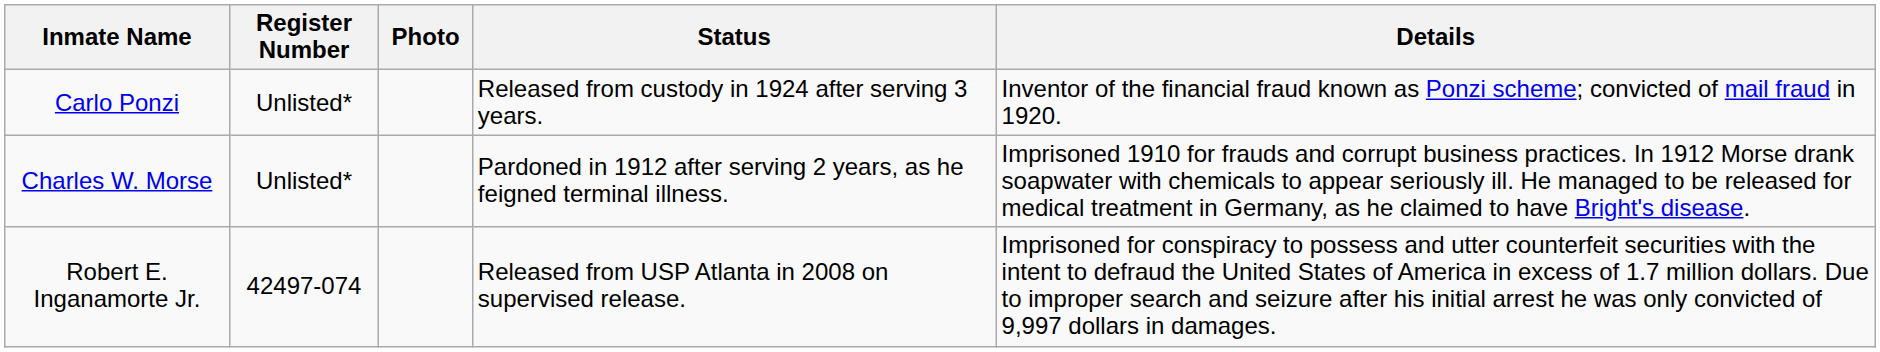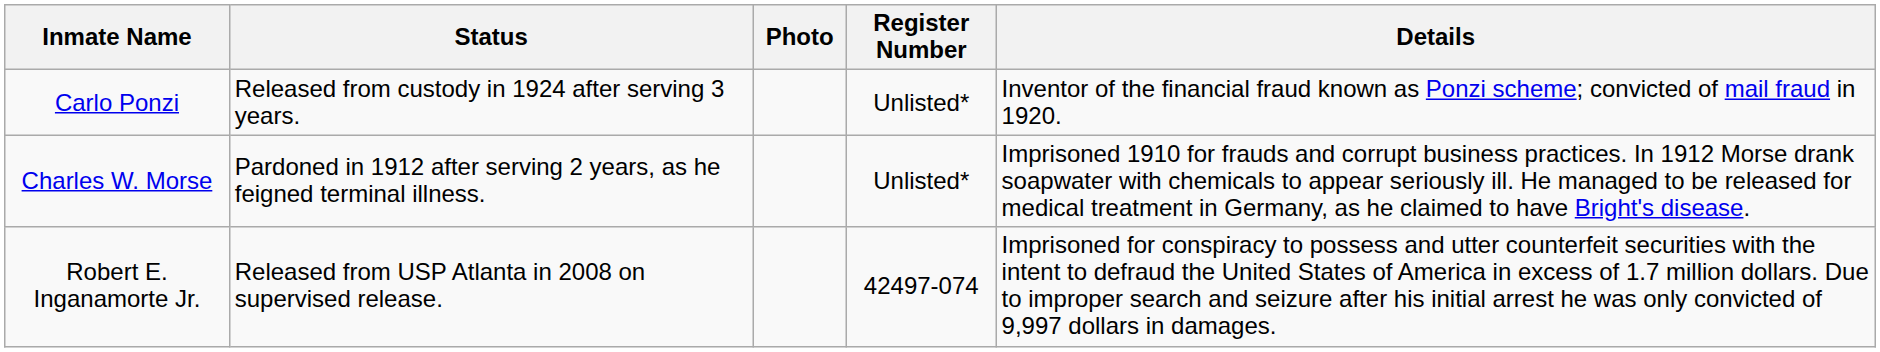columns swapped: Register Number <-> Status
